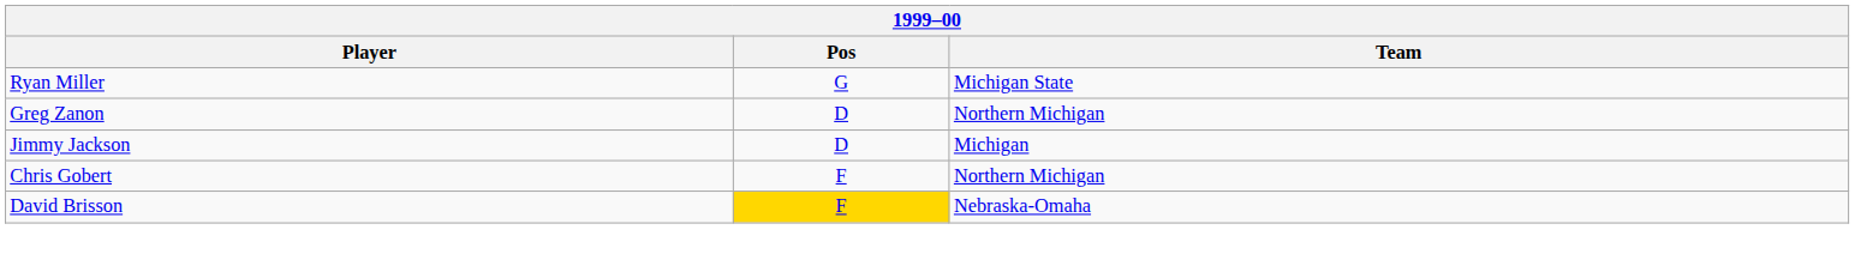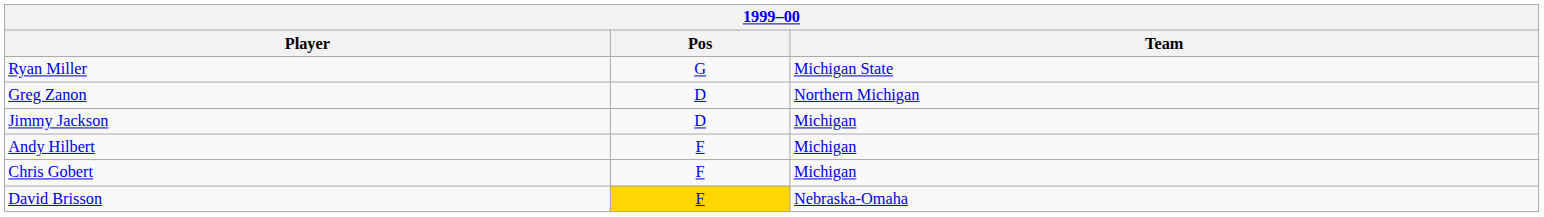+ row: Andy Hilbert | F | Michigan
Chris Gobert | Team: Northern Michigan -> Michigan
